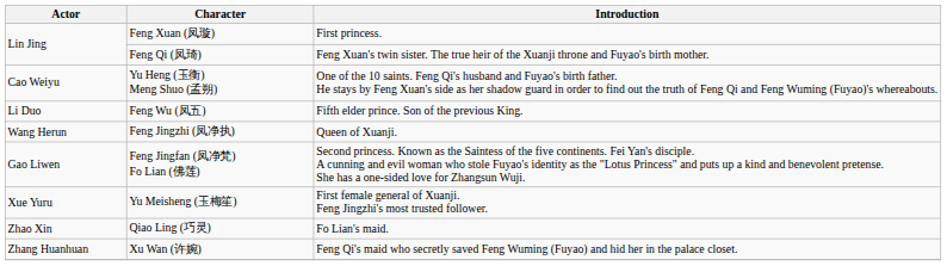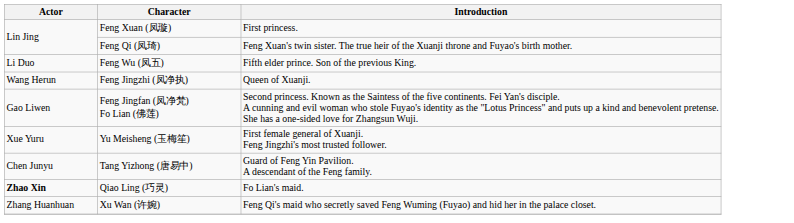- row: Cao Weiyu | Yu Heng (玉衡) Meng Shuo (孟朔) | One of the 10 saints. Feng Qi's husband and Fuyao's birth father. He stays by Feng Xuan's side as her shadow guard in order to find out the truth of Feng Qi and Feng Wuming (Fuyao)'s whereabouts.
+ row: Chen Junyu | Tang Yizhong (唐易中) | Guard of Feng Yin Pavilion. A descendant of the Feng family.
Qiao Ling (巧灵) | Actor: normal -> bold
